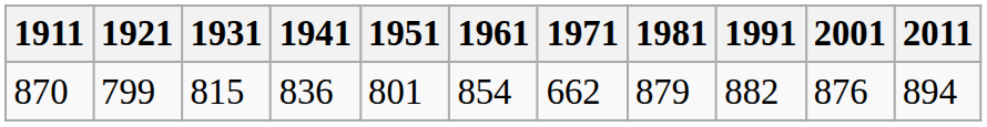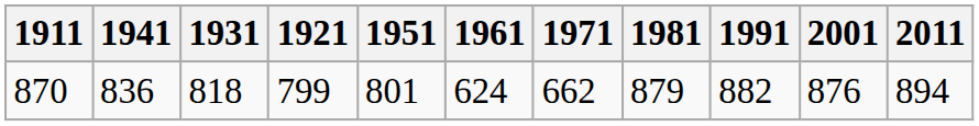columns swapped: 1921 <-> 1941
870 | 1931: 815 -> 818
870 | 1961: 854 -> 624
